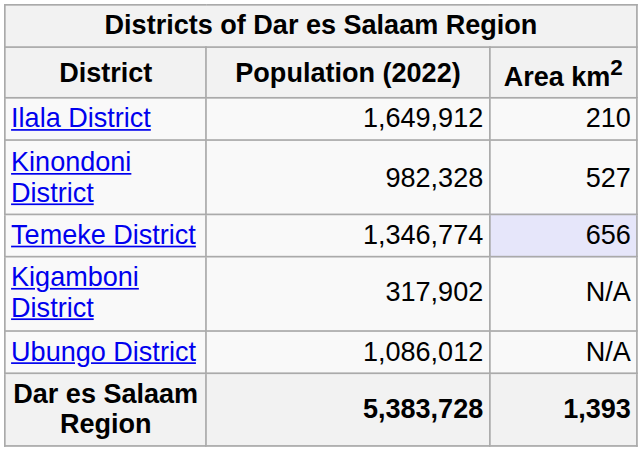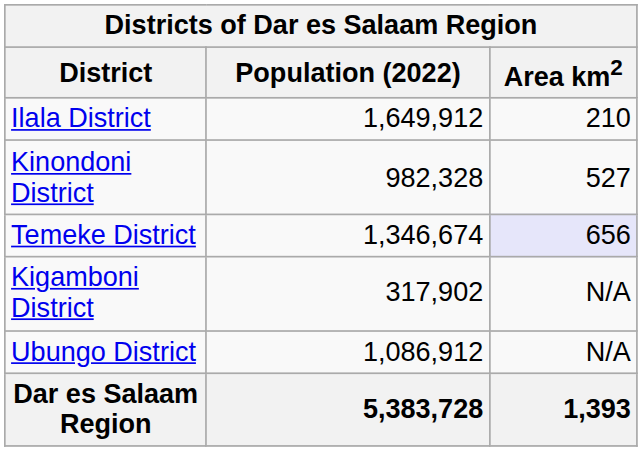Temeke District | Population (2022): 1,346,774 -> 1,346,674
Ubungo District | Population (2022): 1,086,012 -> 1,086,912
